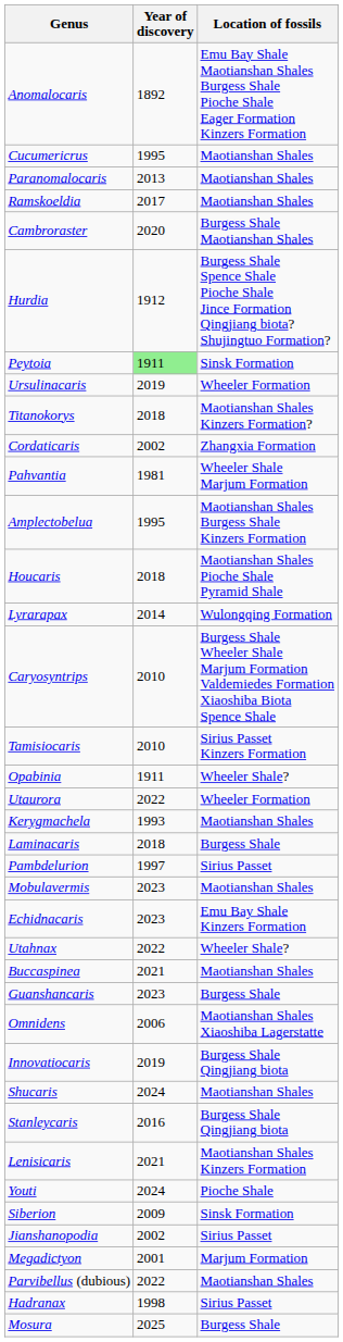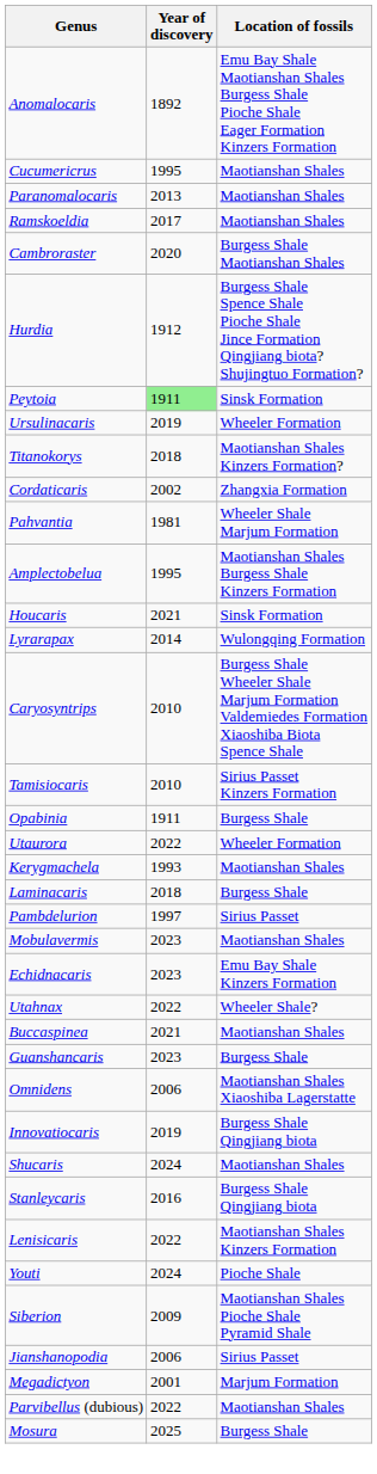Houcaris | Year of discovery: 2018 -> 2021
Houcaris | Location of fossils: Maotianshan Shales Pioche Shale Pyramid Shale -> Sinsk Formation
Opabinia | Location of fossils: Wheeler Shale? -> Burgess Shale
Lenisicaris | Year of discovery: 2021 -> 2022
Siberion | Location of fossils: Sinsk Formation -> Maotianshan Shales Pioche Shale Pyramid Shale
Jianshanopodia | Year of discovery: 2002 -> 2006
- row: Hadranax | 1998 | Sirius Passet
